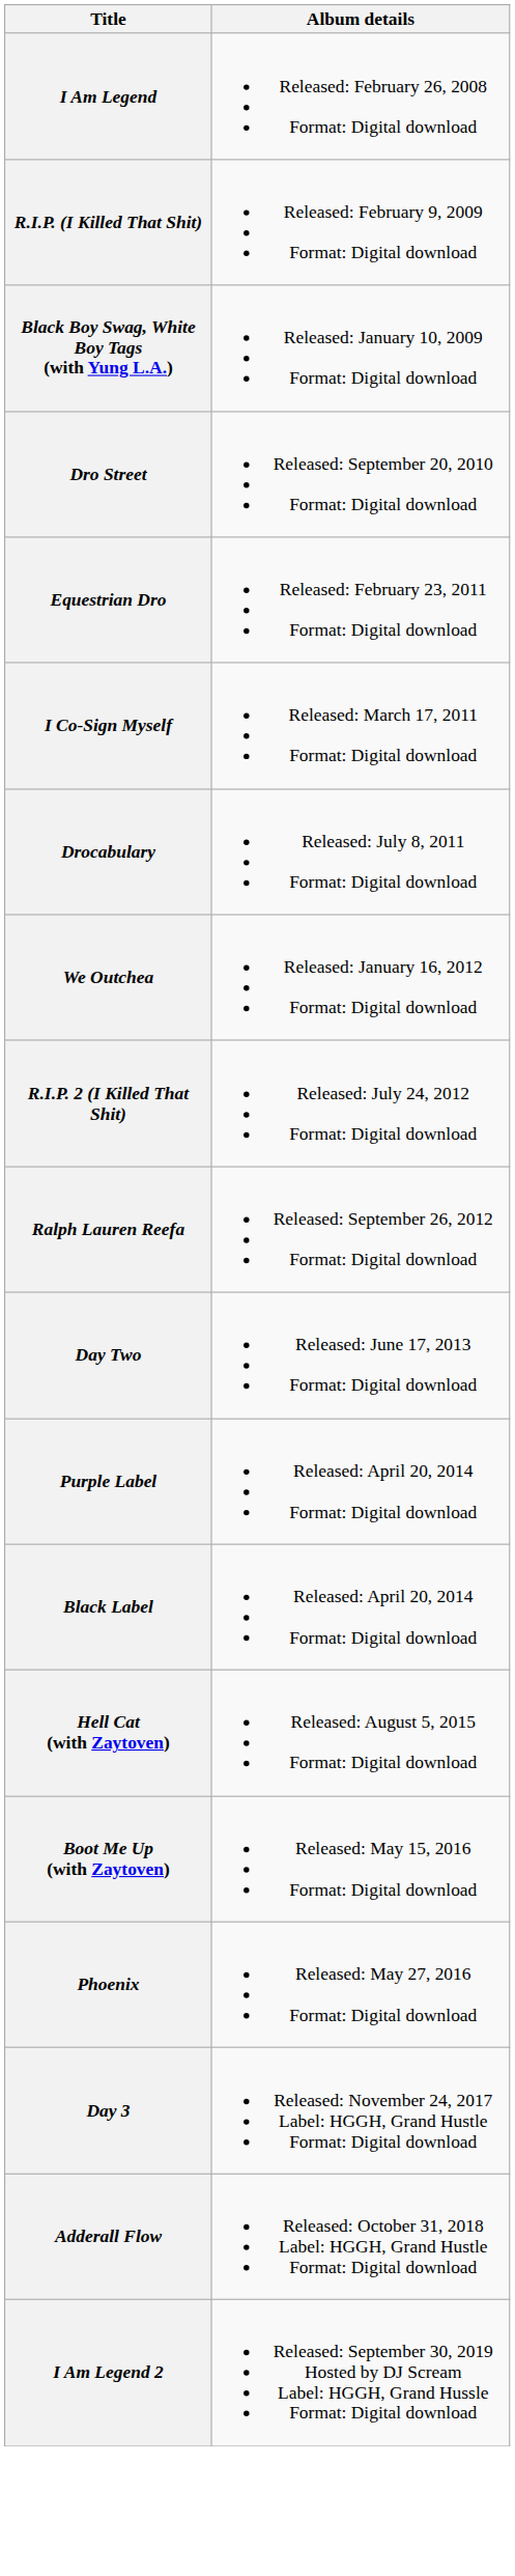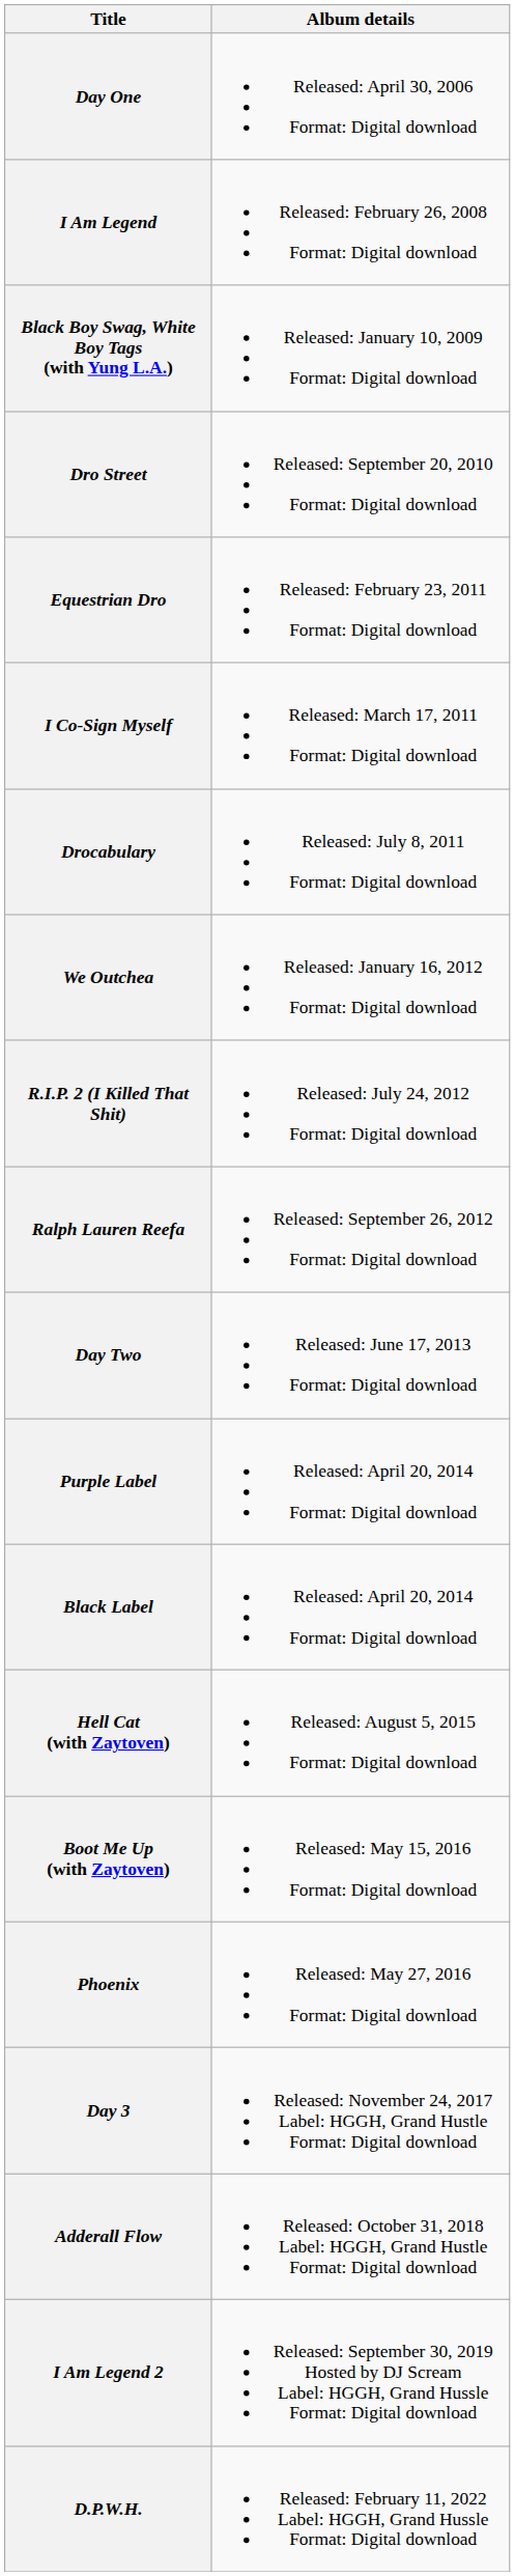+ row: Day One | Released: April 30, 2006 Format: Digital download
- row: R.I.P. (I Killed That Shit) | Released: February 9, 2009 Format: Digital download
+ row: D.P.W.H. | Released: February 11, 2022 Label: HGGH, Grand Hussle Format: Digital download
